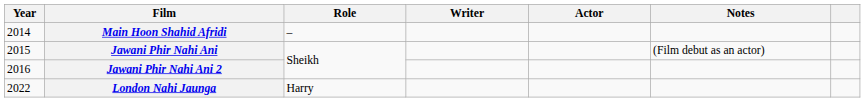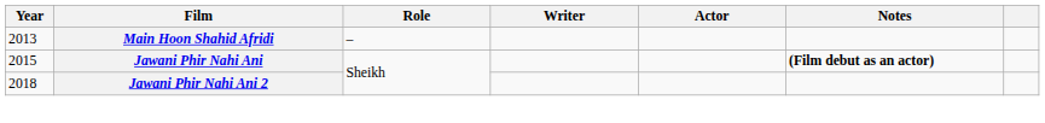Main Hoon Shahid Afridi | Year: 2014 -> 2013
Jawani Phir Nahi Ani | Notes: normal -> bold
Jawani Phir Nahi Ani 2 | Year: 2016 -> 2018
- row: 2022 | London Nahi Jaunga | Harry
